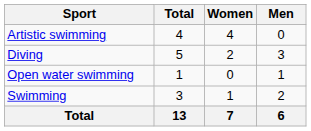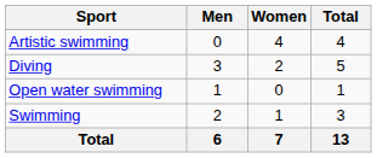columns swapped: Men <-> Total
